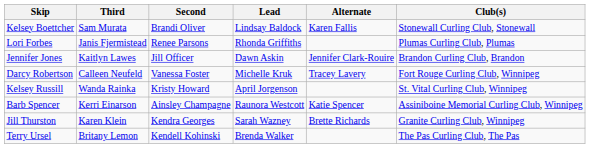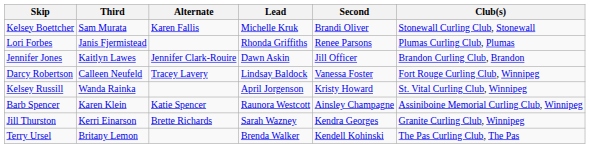columns swapped: Second <-> Alternate
Kelsey Boettcher | Lead: Lindsay Baldock -> Michelle Kruk
Darcy Robertson | Lead: Michelle Kruk -> Lindsay Baldock
Barb Spencer | Third: Kerri Einarson -> Karen Klein
Jill Thurston | Third: Karen Klein -> Kerri Einarson
